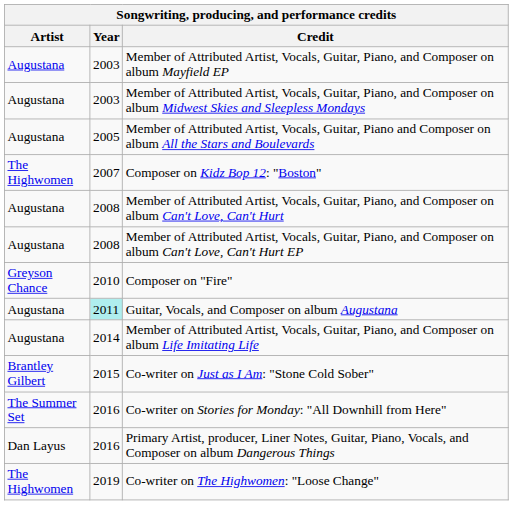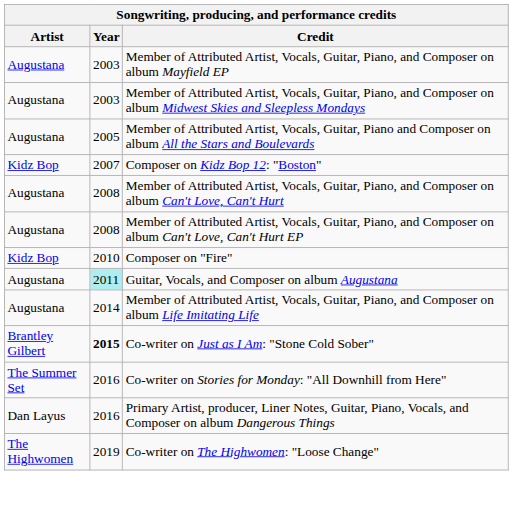Composer on Kidz Bop 12: "Boston" | Artist: The Highwomen -> Kidz Bop
Composer on "Fire" | Artist: Greyson Chance -> Kidz Bop
Co-writer on Just as I Am: "Stone Cold Sober" | Year: normal -> bold
